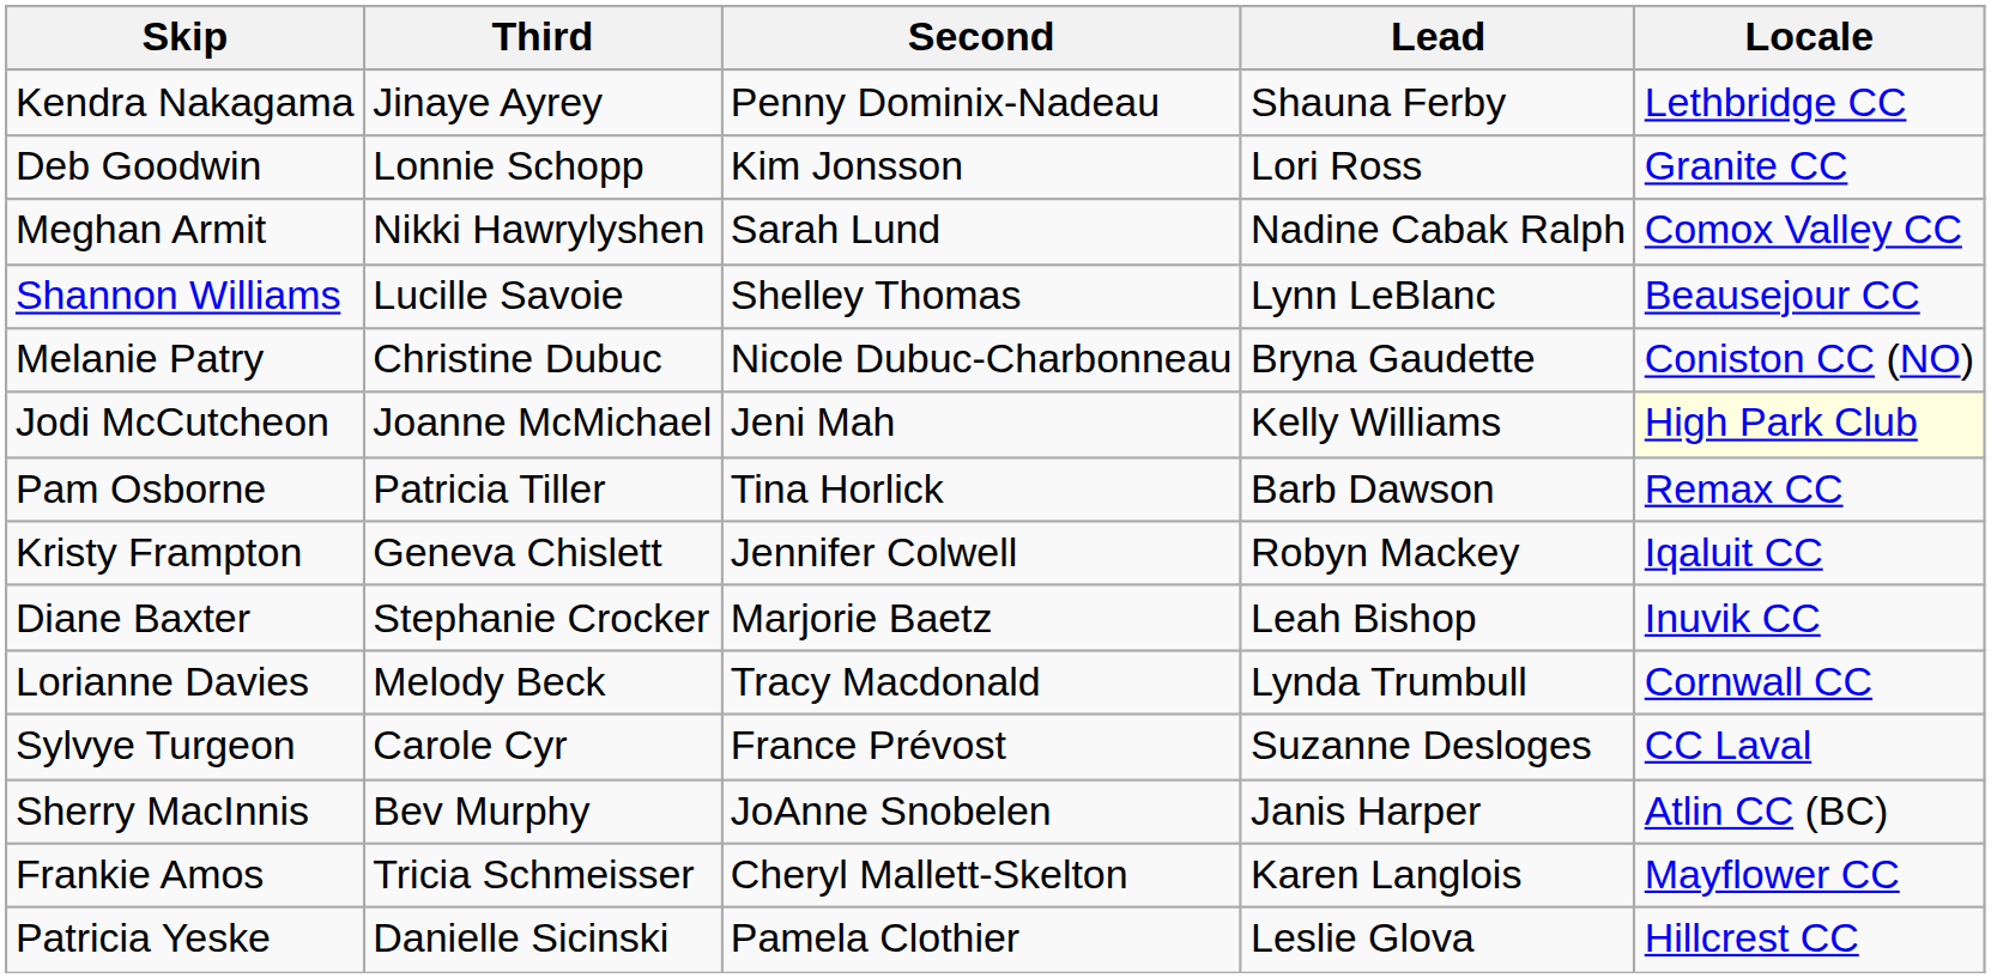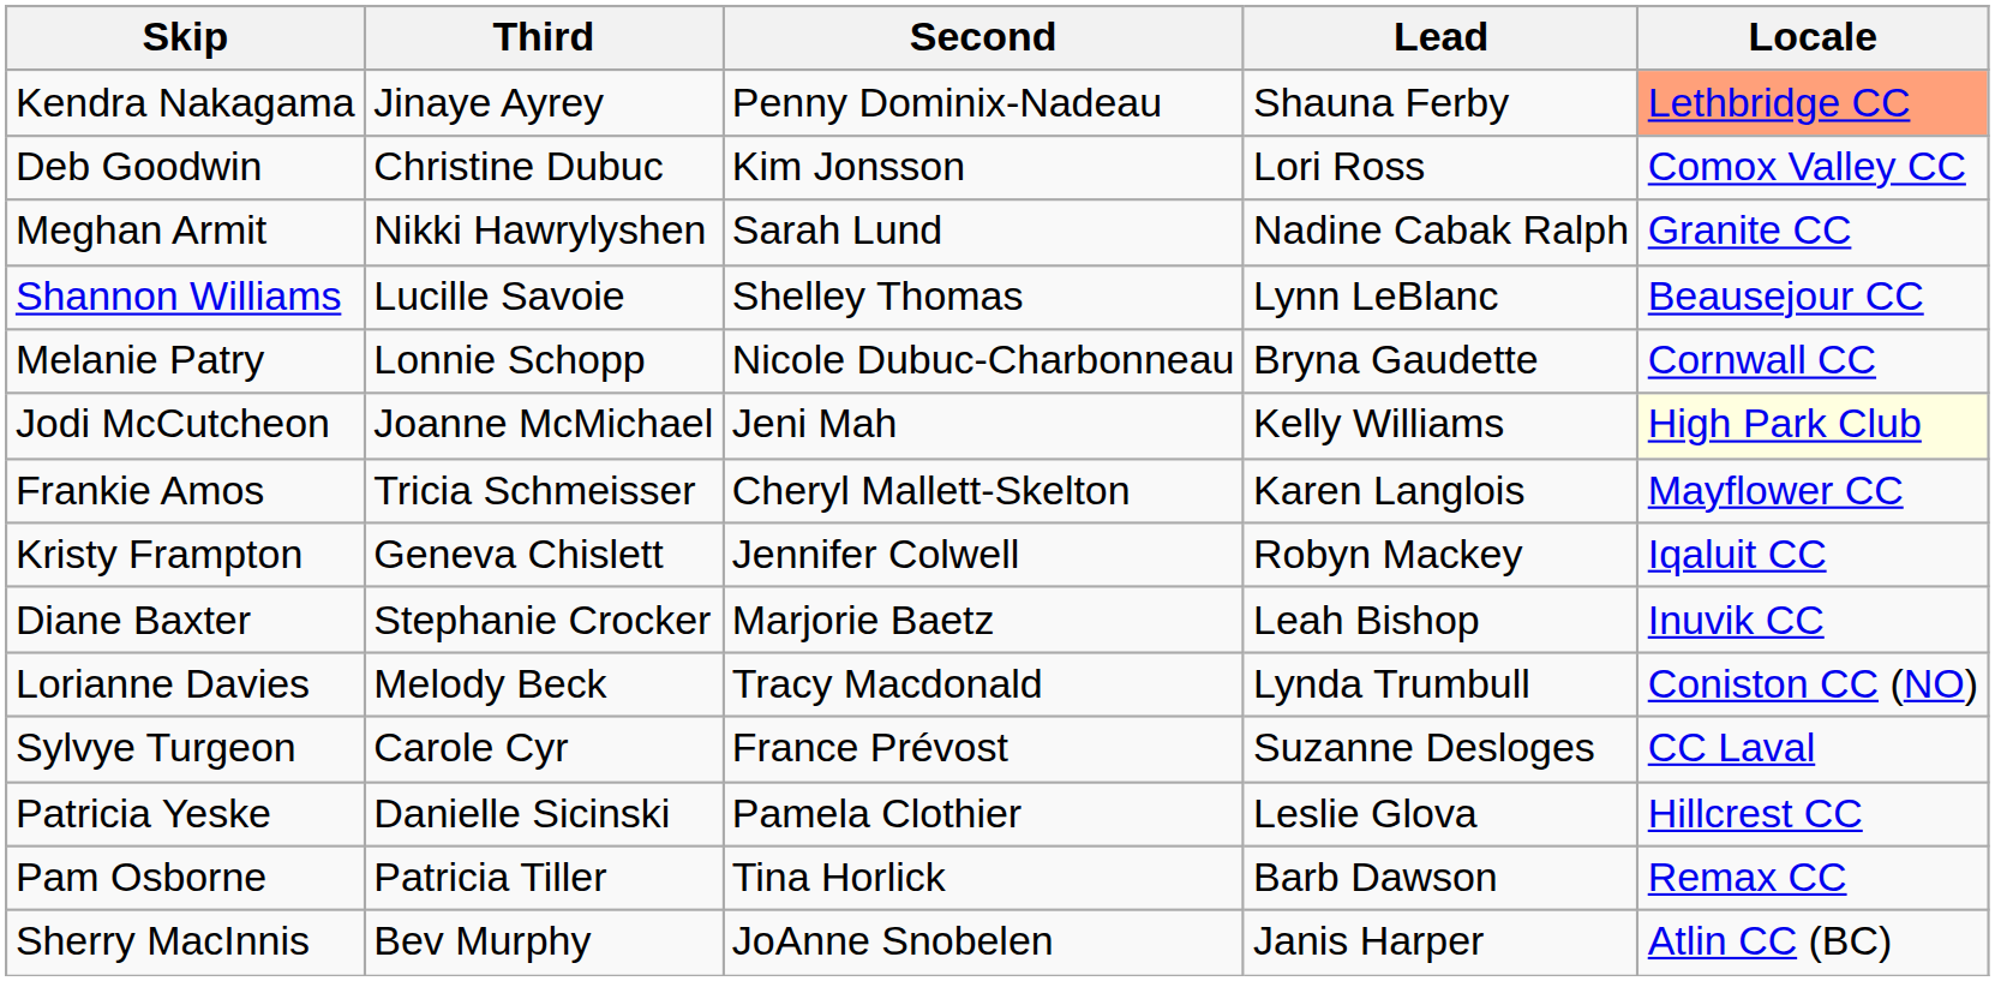Kendra Nakagama | Locale: no background -> lightsalmon background
Deb Goodwin | Third: Lonnie Schopp -> Christine Dubuc
Deb Goodwin | Locale: Granite CC -> Comox Valley CC
Meghan Armit | Locale: Comox Valley CC -> Granite CC
Melanie Patry | Third: Christine Dubuc -> Lonnie Schopp
Melanie Patry | Locale: Coniston CC (NO) -> Cornwall CC
rows swapped: Frankie Amos <-> Pam Osborne
Lorianne Davies | Locale: Cornwall CC -> Coniston CC (NO)
rows swapped: Patricia Yeske <-> Sherry MacInnis
